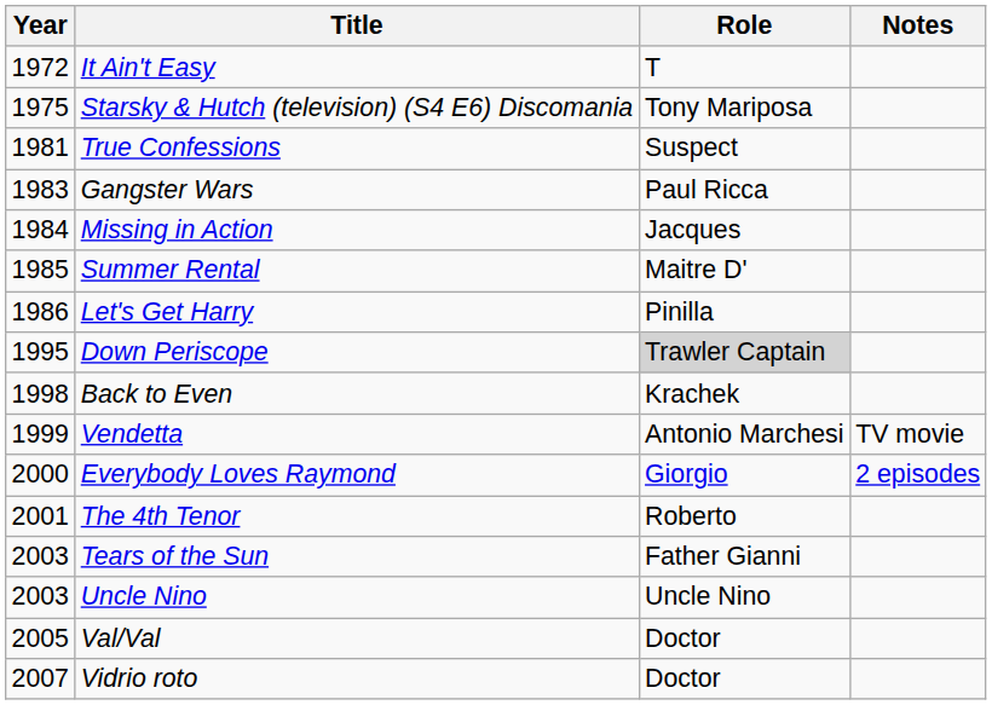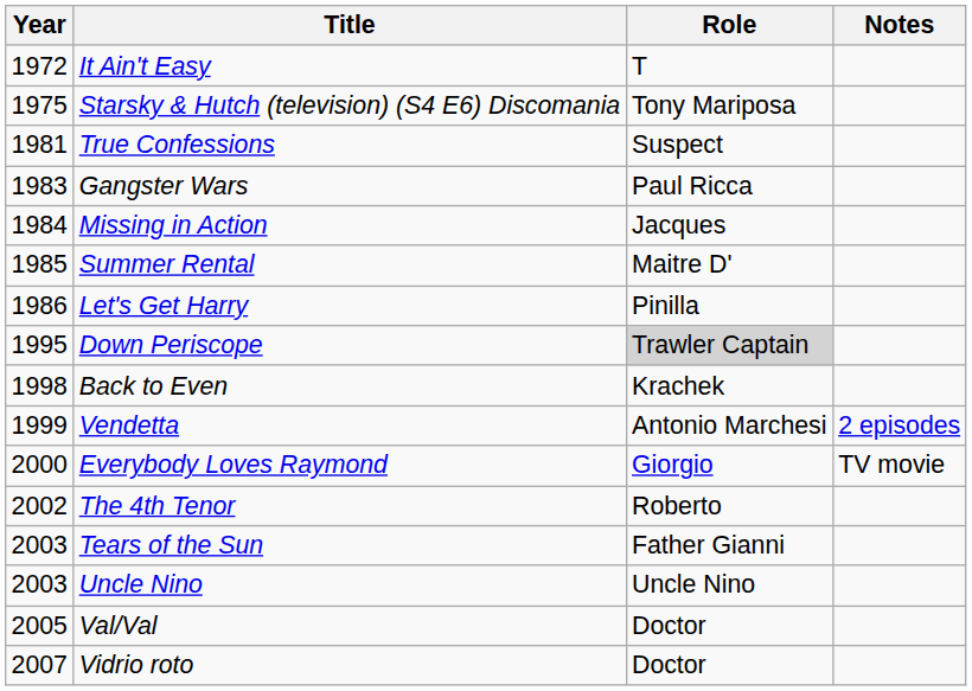Vendetta | Notes: TV movie -> 2 episodes
Everybody Loves Raymond | Notes: 2 episodes -> TV movie
The 4th Tenor | Year: 2001 -> 2002
